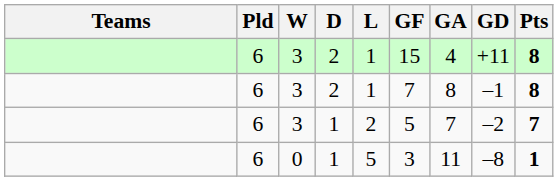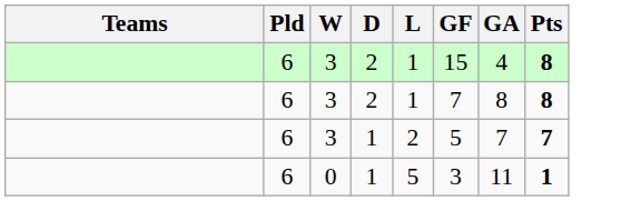- column: GD | +11 | –1 | –2 | –8
